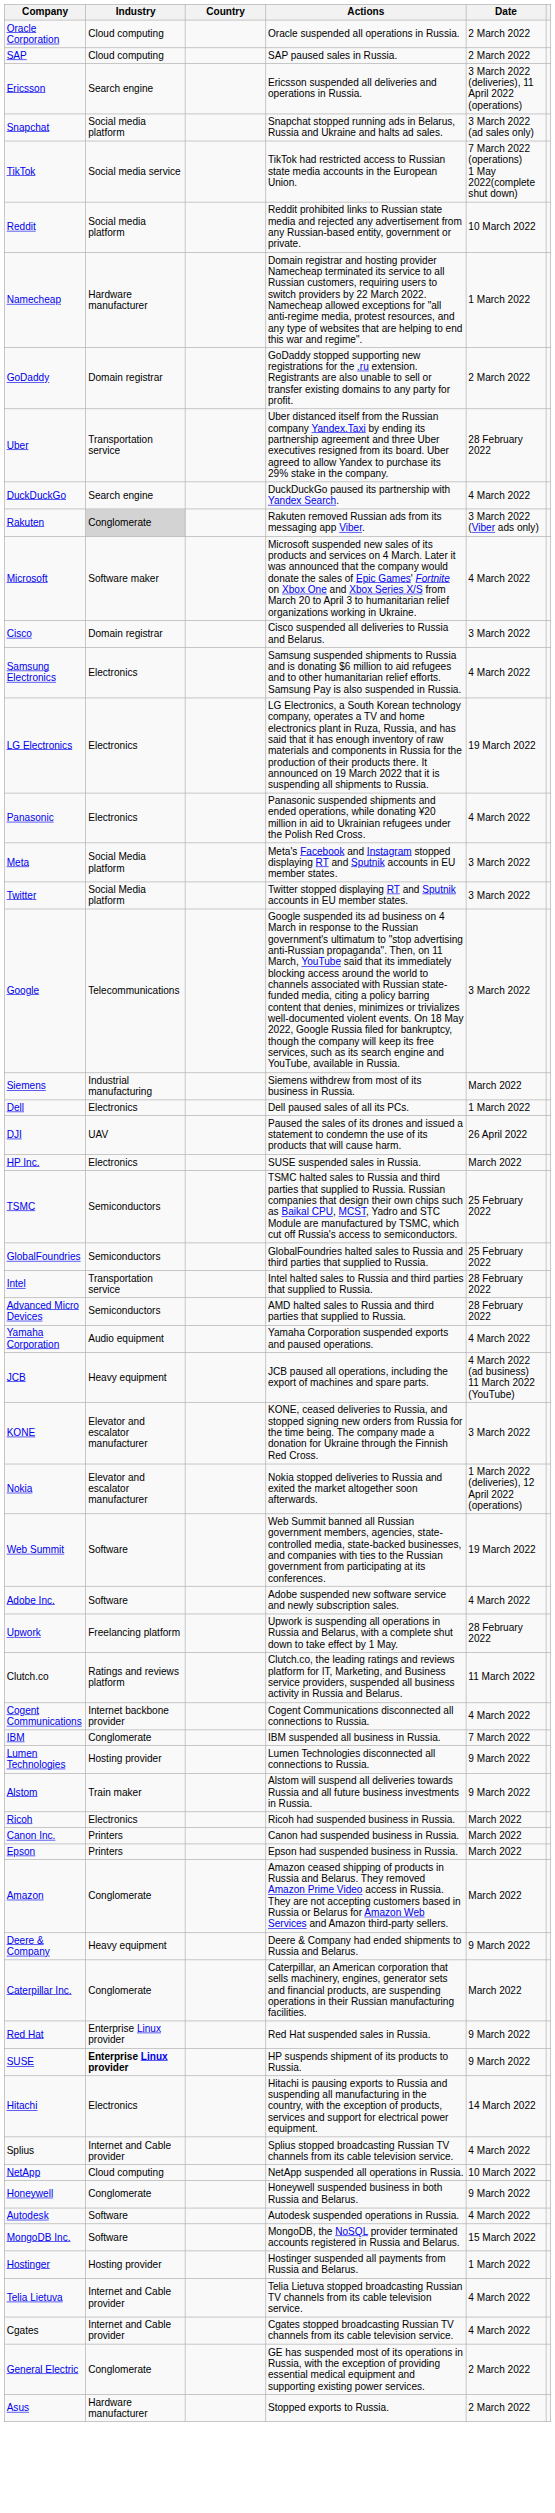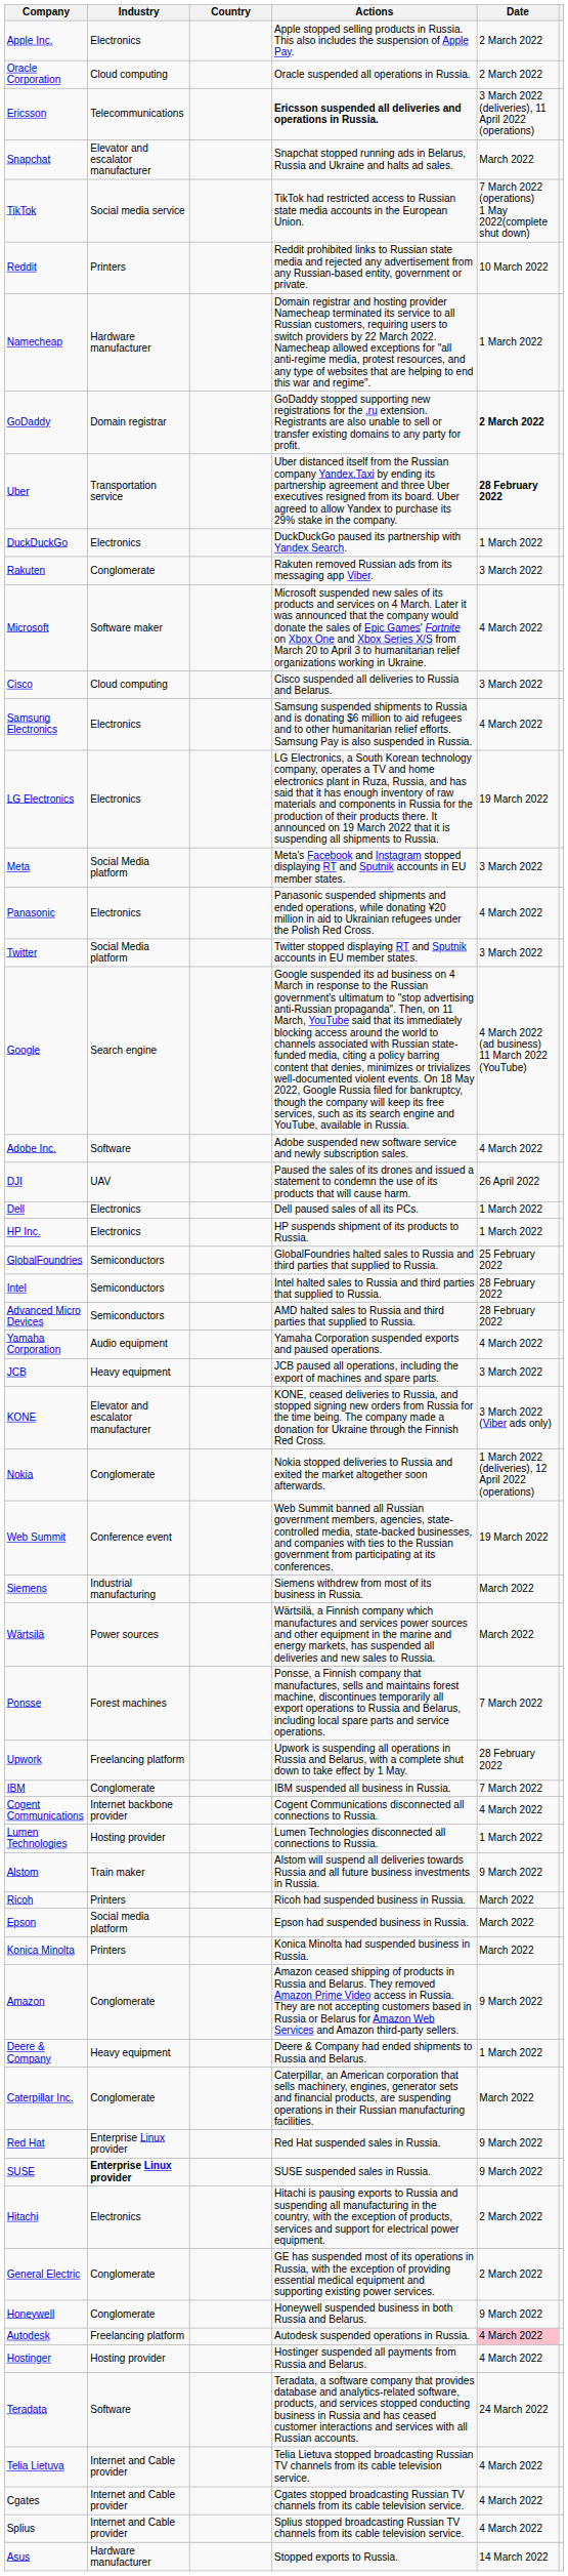+ row: Apple Inc. | Electronics | Apple stopped selling products in Russia. This also includes the suspension of Apple Pay. | 2 March 2022
- row: SAP | Cloud computing | SAP paused sales in Russia. | 2 March 2022
Ericsson | Industry: Search engine -> Telecommunications
Ericsson | Actions: normal -> bold
Snapchat | Industry: Social media platform -> Elevator and escalator manufacturer
Snapchat | Date: 3 March 2022 (ad sales only) -> March 2022
Reddit | Industry: Social media platform -> Printers
GoDaddy | Date: normal -> bold
Uber | Date: normal -> bold
DuckDuckGo | Industry: Search engine -> Electronics
DuckDuckGo | Date: 4 March 2022 -> 1 March 2022
Rakuten | Industry: lightgrey background -> no background
Rakuten | Date: 3 March 2022 (Viber ads only) -> 3 March 2022
Cisco | Industry: Domain registrar -> Cloud computing
rows swapped: Panasonic <-> Meta
Google | Industry: Telecommunications -> Search engine
Google | Date: 3 March 2022 -> 4 March 2022 (ad business) 11 March 2022 (YouTube)
rows swapped: Adobe Inc. <-> Siemens
rows swapped: DJI <-> Dell
HP Inc. | Actions: SUSE suspended sales in Russia. -> HP suspends shipment of its products to Russia.
HP Inc. | Date: March 2022 -> 1 March 2022
- row: TSMC | Semiconductors | TSMC halted sales to Russia and third parties that supplied to Russia. Russian companies that design their own chips such as Baikal CPU, MCST, Yadro and STC Module are manufactured by TSMC, which cut off Russia's access to semiconductors. | 25 February 2022
Intel | Industry: Transportation service -> Semiconductors
JCB | Date: 4 March 2022 (ad business) 11 March 2022 (YouTube) -> 3 March 2022
KONE | Date: 3 March 2022 -> 3 March 2022 (Viber ads only)
Nokia | Industry: Elevator and escalator manufacturer -> Conglomerate
Web Summit | Industry: Software -> Conference event
+ row: Wärtsilä | Power sources | Wärtsilä, a Finnish company which manufactures and services power sources and other equipment in the marine and energy markets, has suspended all deliveries and new sales to Russia. | March 2022
+ row: Ponsse | Forest machines | Ponsse, a Finnish company that manufactures, sells and maintains forest machine, discontinues temporarily all export operations to Russia and Belarus, including local spare parts and service operations. | 7 March 2022
- row: Clutch.co | Ratings and reviews platform | Clutch.co, the leading ratings and reviews platform for IT, Marketing, and Business service providers, suspended all business activity in Russia and Belarus. | 11 March 2022
rows swapped: IBM <-> Cogent Communications
Lumen Technologies | Date: 9 March 2022 -> 1 March 2022
Ricoh | Industry: Electronics -> Printers
- row: Canon Inc. | Printers | Canon had suspended business in Russia. | March 2022
Epson | Industry: Printers -> Social media platform
+ row: Konica Minolta | Printers | Konica Minolta had suspended business in Russia. | March 2022
Amazon | Date: March 2022 -> 9 March 2022
Deere & Company | Date: 9 March 2022 -> 1 March 2022
SUSE | Actions: HP suspends shipment of its products to Russia. -> SUSE suspended sales in Russia.
Hitachi | Date: 14 March 2022 -> 2 March 2022
rows swapped: General Electric <-> Splius
- row: NetApp | Cloud computing | NetApp suspended all operations in Russia. | 10 March 2022
Autodesk | Industry: Software -> Freelancing platform
Autodesk | Date: no background -> pink background
- row: MongoDB Inc. | Software | MongoDB, the NoSQL provider terminated accounts registered in Russia and Belarus. | 15 March 2022
Hostinger | Date: 1 March 2022 -> 4 March 2022
+ row: Teradata | Software | Teradata, a software company that provides database and analytics-related software, products, and services stopped conducting business in Russia and has ceased customer interactions and services with all Russian accounts. | 24 March 2022
Asus | Date: 2 March 2022 -> 14 March 2022
